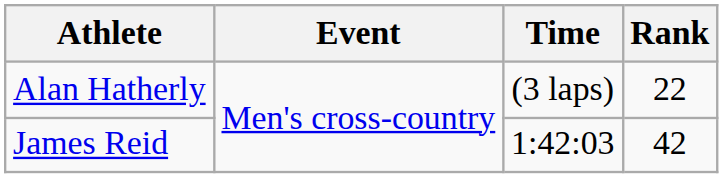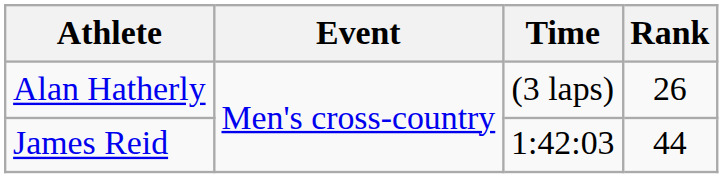Alan Hatherly | Rank: 22 -> 26
James Reid | Rank: 42 -> 44
